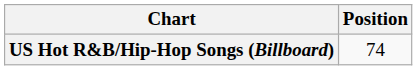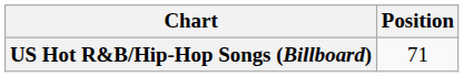US Hot R&B/Hip-Hop Songs (Billboard) | Position: 74 -> 71
